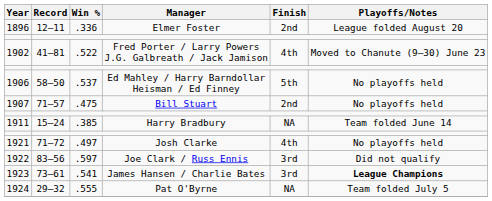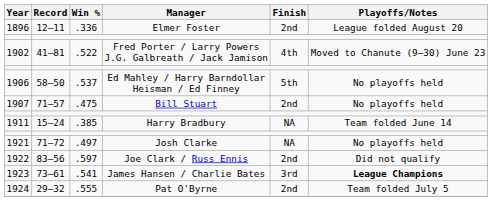1921 | Finish: 4th -> NA
1922 | Finish: 3rd -> 2nd
1924 | Finish: NA -> 2nd
